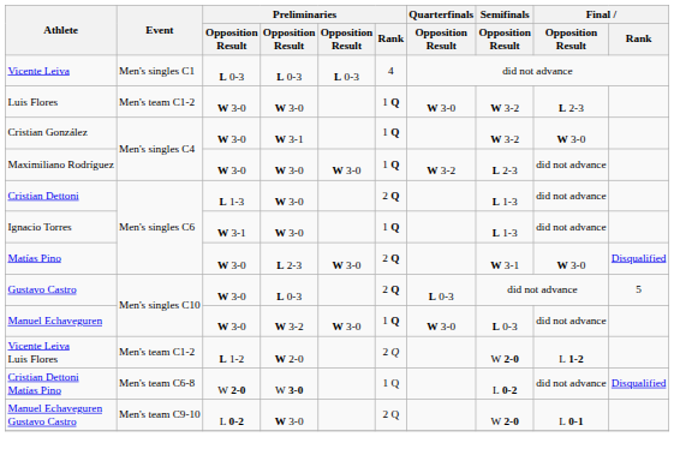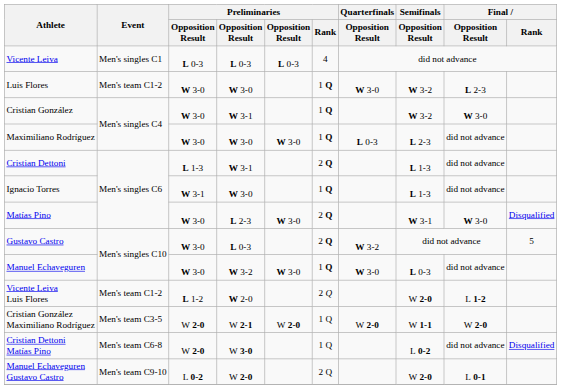Maximiliano Rodríguez | Quarterfinals / Opposition Result: W 3-2 -> L 0-3
Cristian Dettoni | column 4: W 3-0 -> W 3-1
Gustavo Castro | Quarterfinals / Opposition Result: L 0-3 -> W 3-2
+ row: Cristian González Maximiliano Rodríguez | Men's team C3-5 | W 2-0 | W 2-1 | W 2-0 | 1 Q | W 2-0 | W 1-1 | W 2-0
Manuel Echaveguren Gustavo Castro | column 4: W 3-0 -> W 2-0
